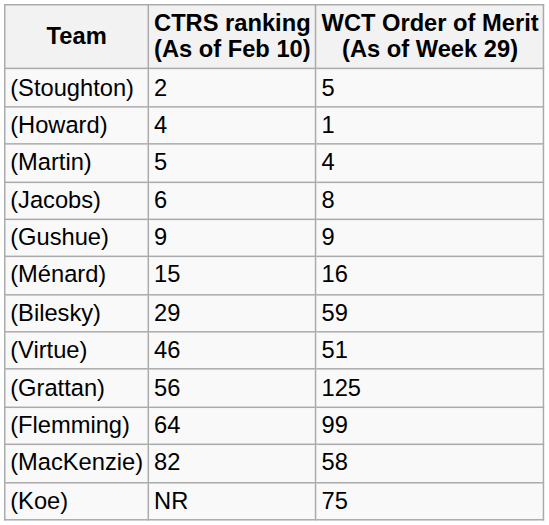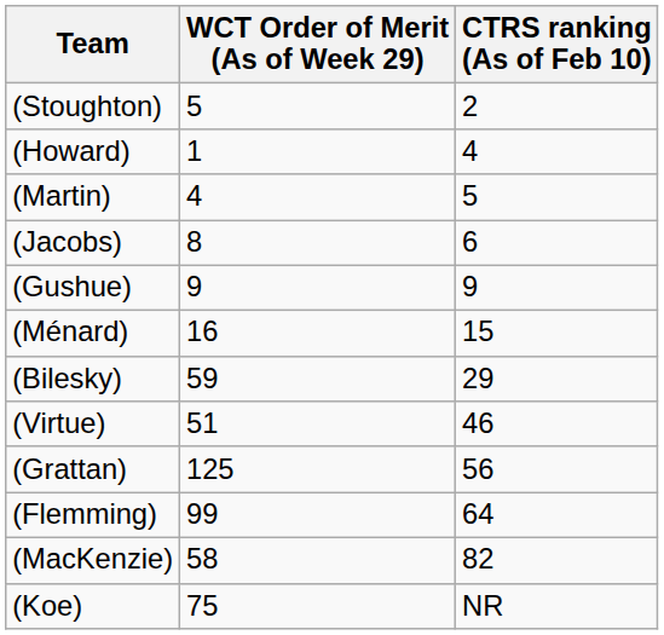columns swapped: CTRS ranking (As of Feb 10) <-> WCT Order of Merit (As of Week 29)
